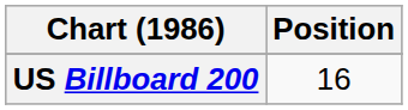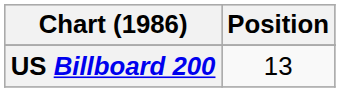US Billboard 200 | Position: 16 -> 13
